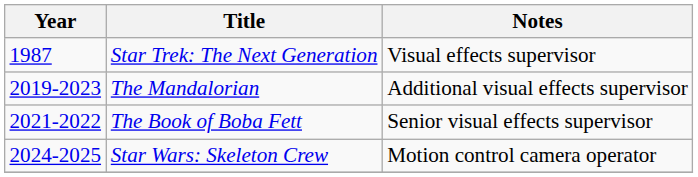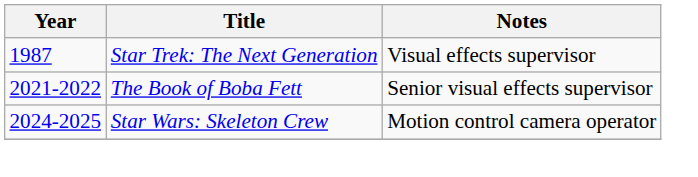- row: 2019-2023 | The Mandalorian | Additional visual effects supervisor
